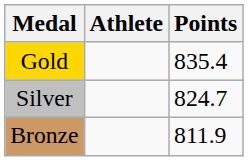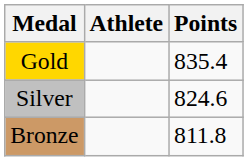Silver | Points: 824.7 -> 824.6
Bronze | Points: 811.9 -> 811.8
